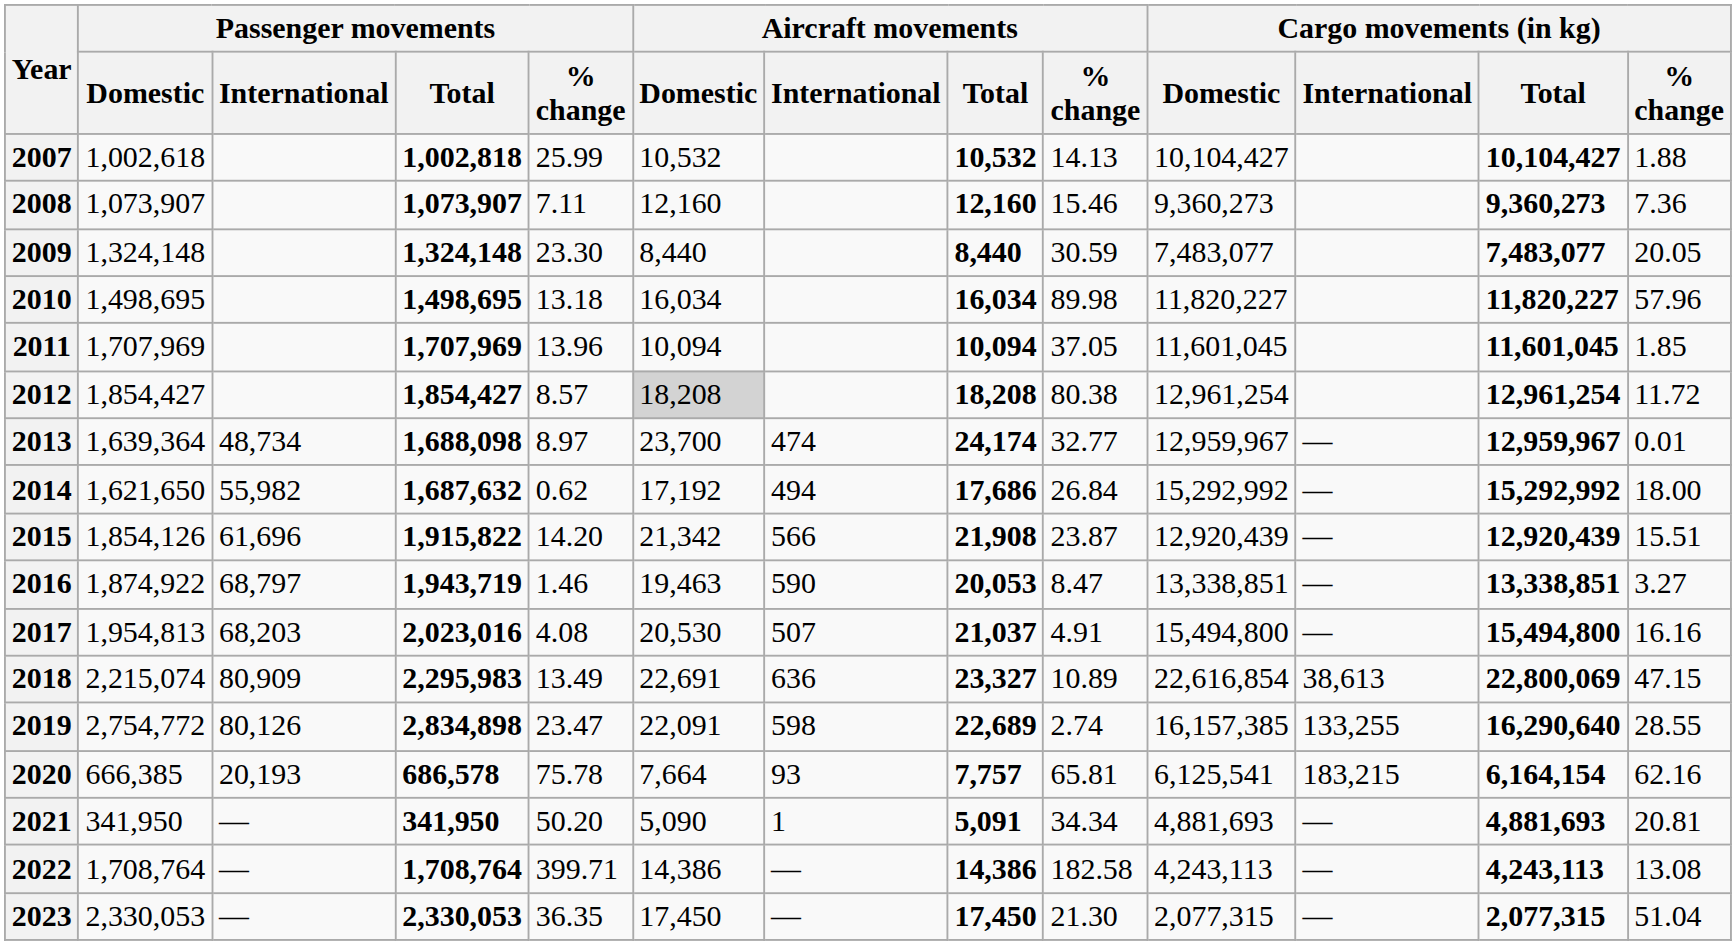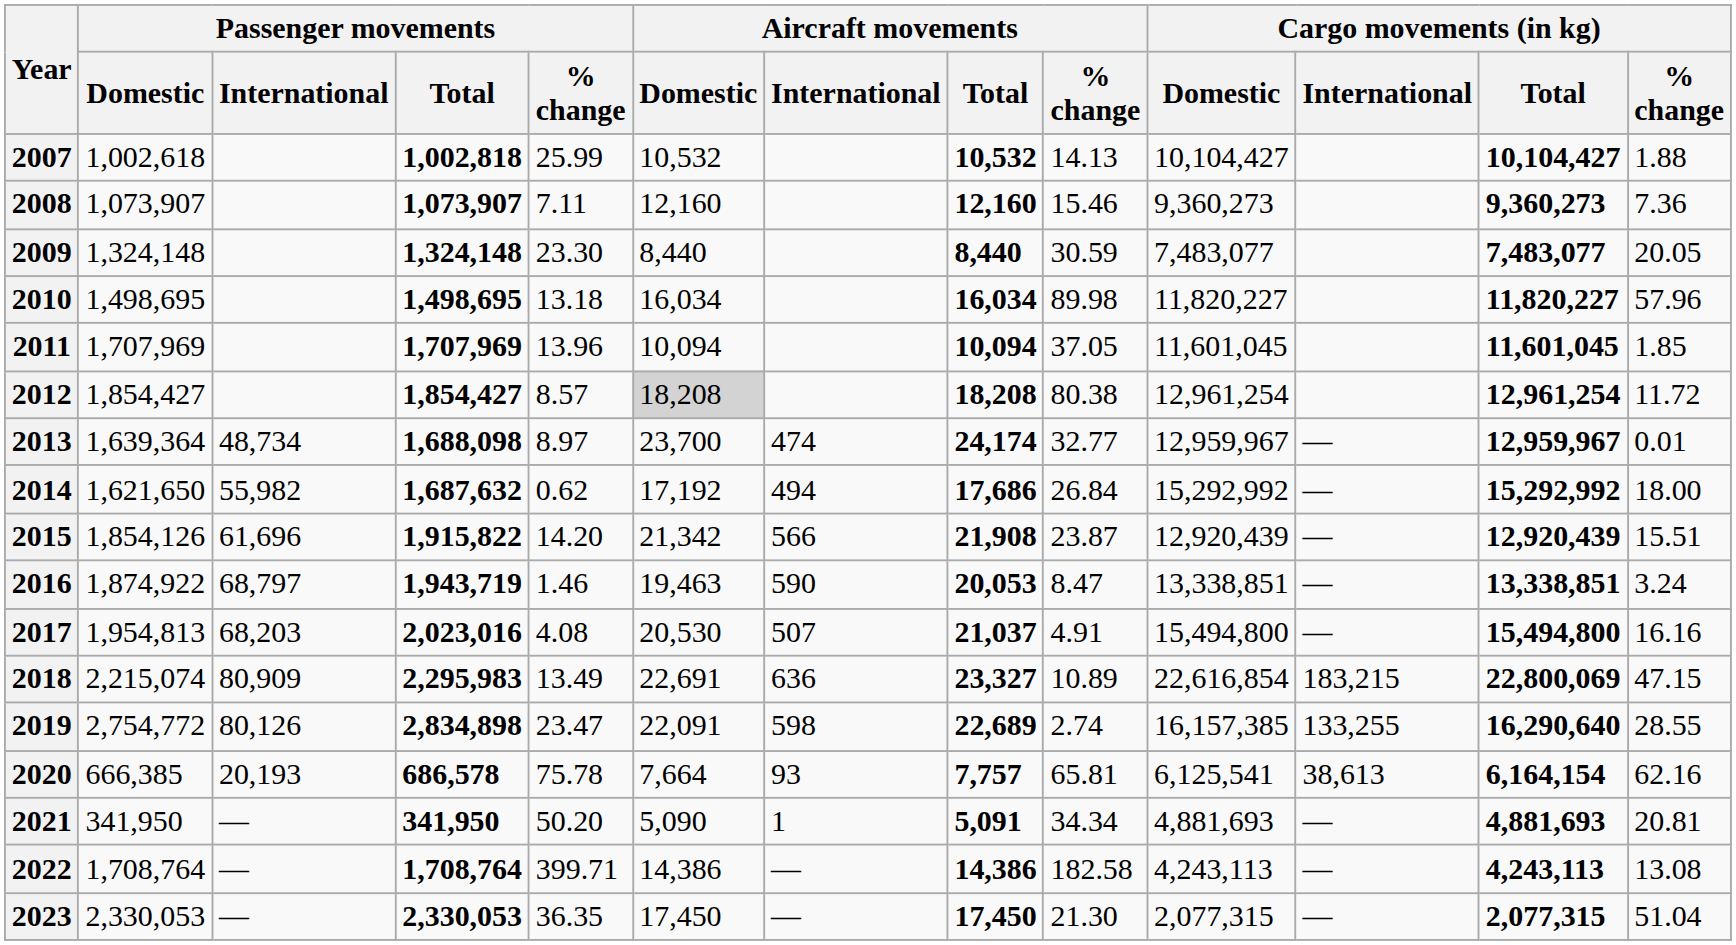2016 | Cargo movements (in kg) / % change: 3.27 -> 3.24
2018 | Cargo movements (in kg) / International: 38,613 -> 183,215
2020 | Cargo movements (in kg) / International: 183,215 -> 38,613
